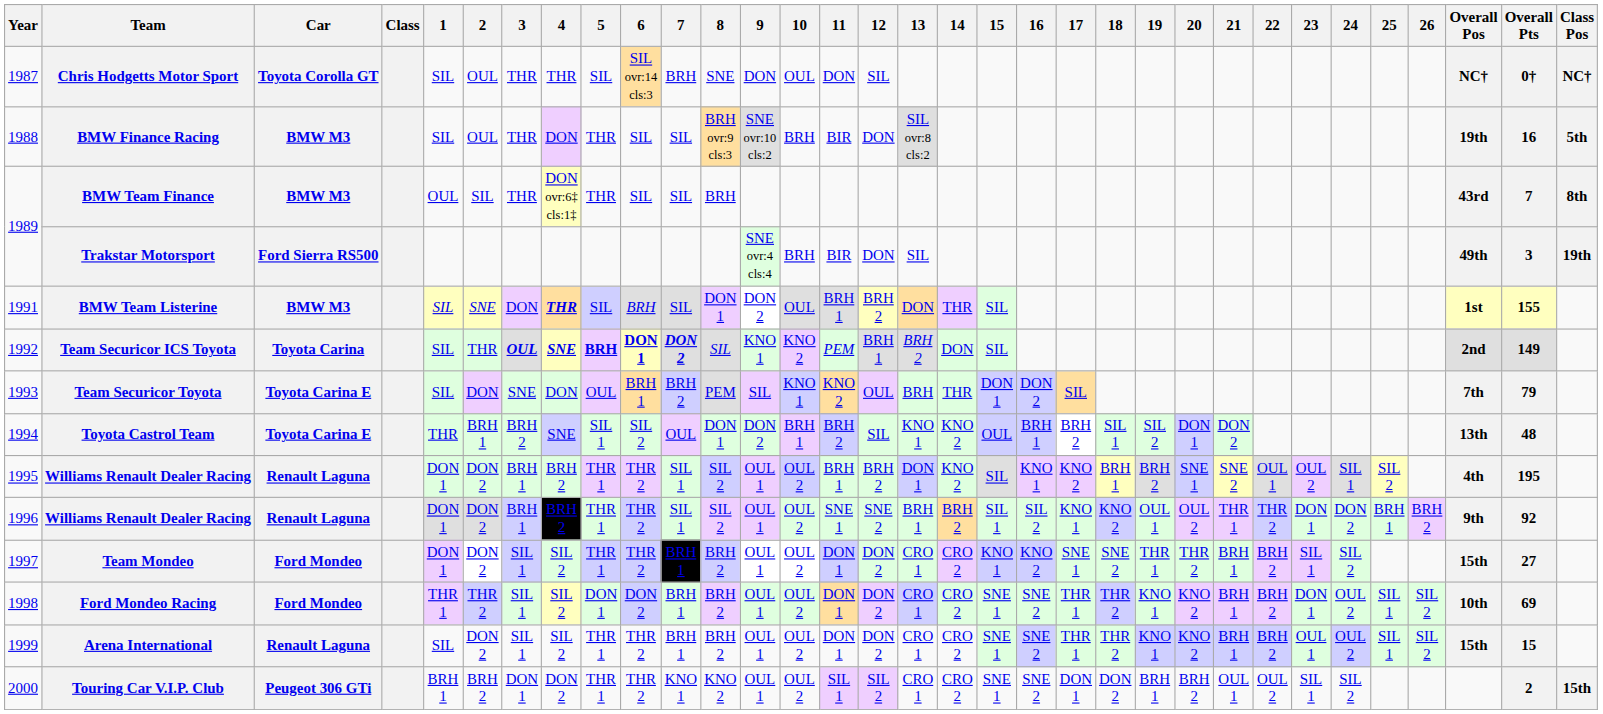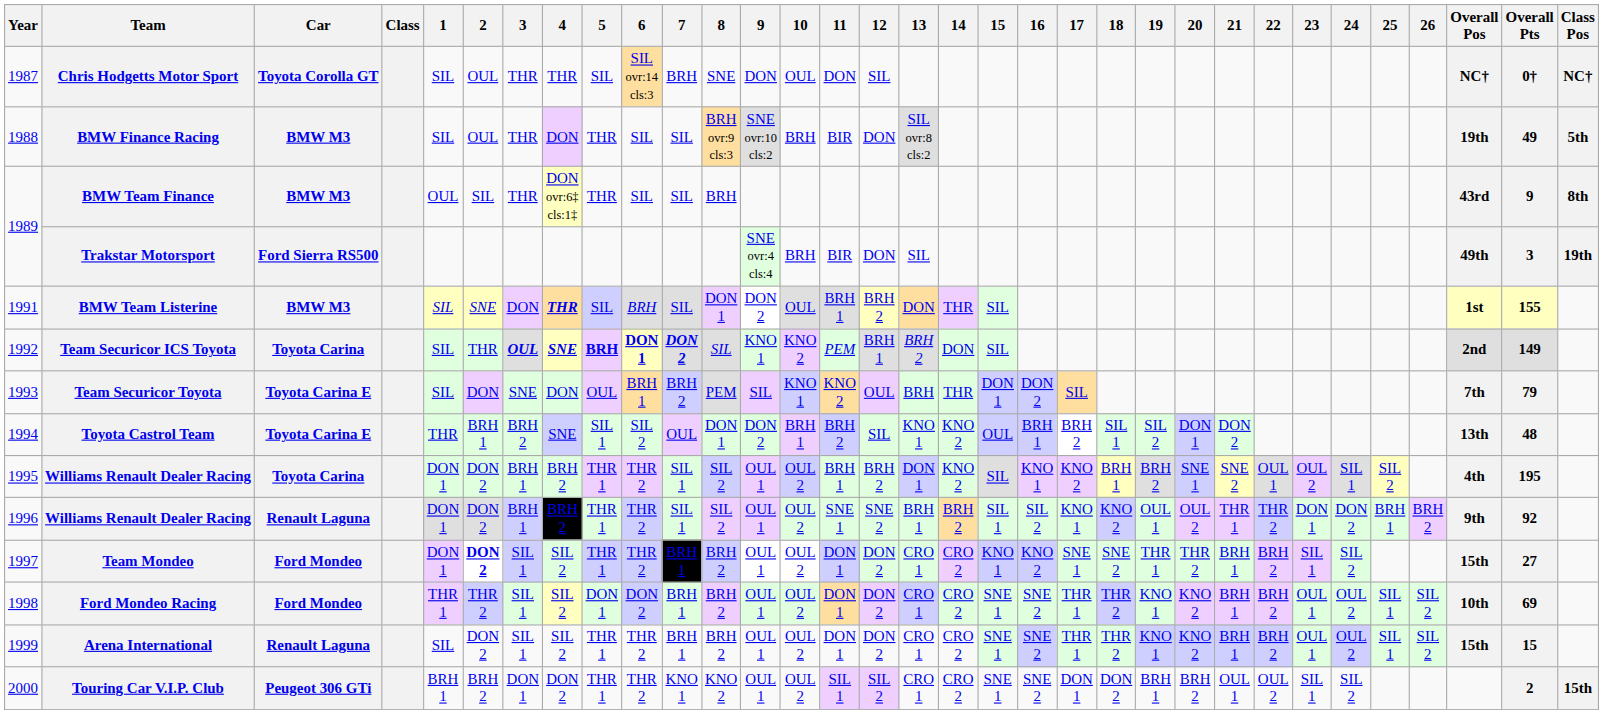BMW Finance Racing | Overall Pts: 16 -> 49
BMW Team Finance | Overall Pts: 7 -> 9
1995 / Williams Renault Dealer Racing | Car: Renault Laguna -> Toyota Carina
Team Mondeo | 2: normal -> bold
Ford Mondeo Racing | 23: DON 1 -> OUL 1
